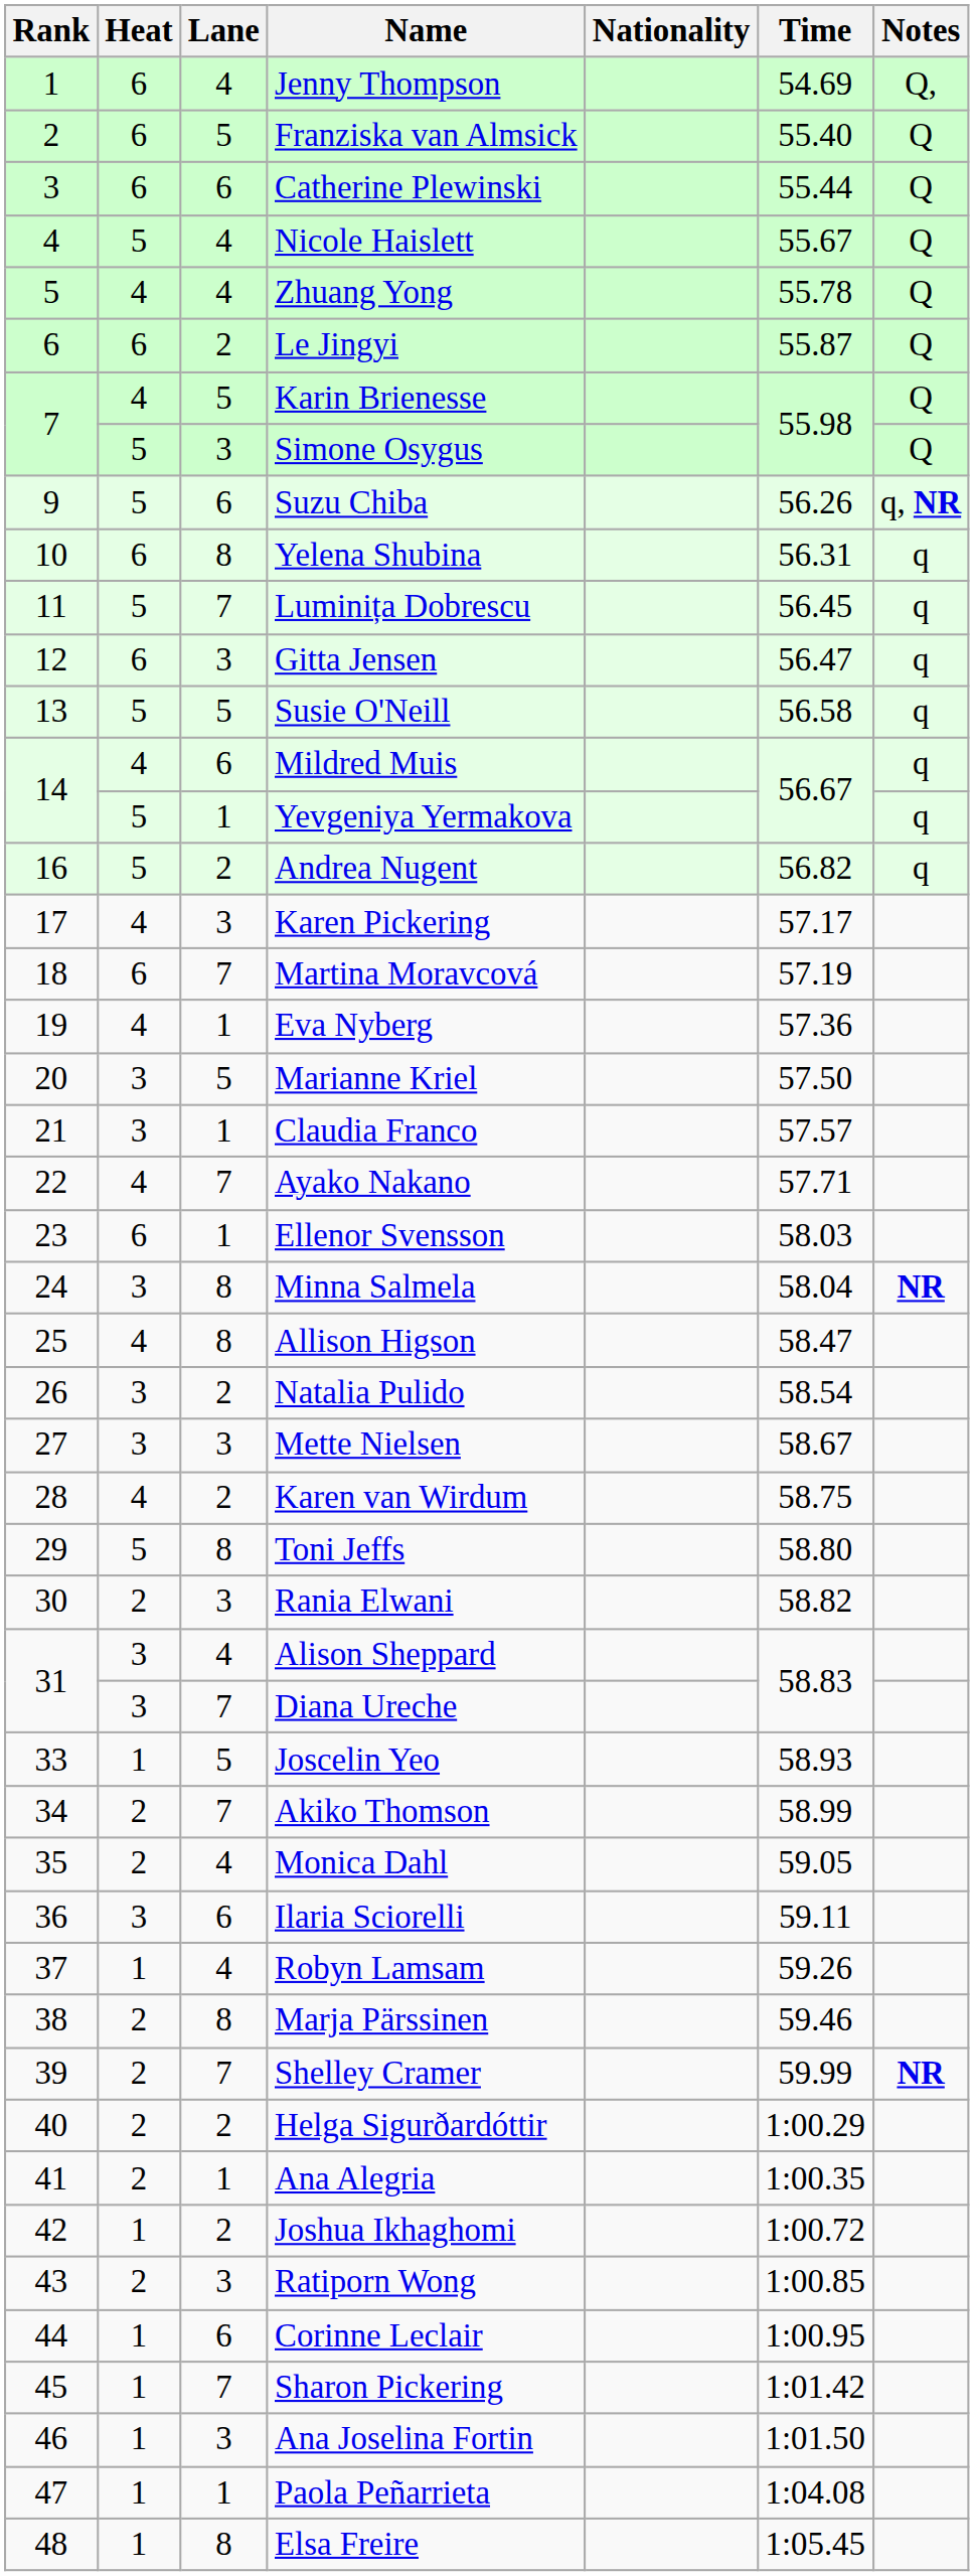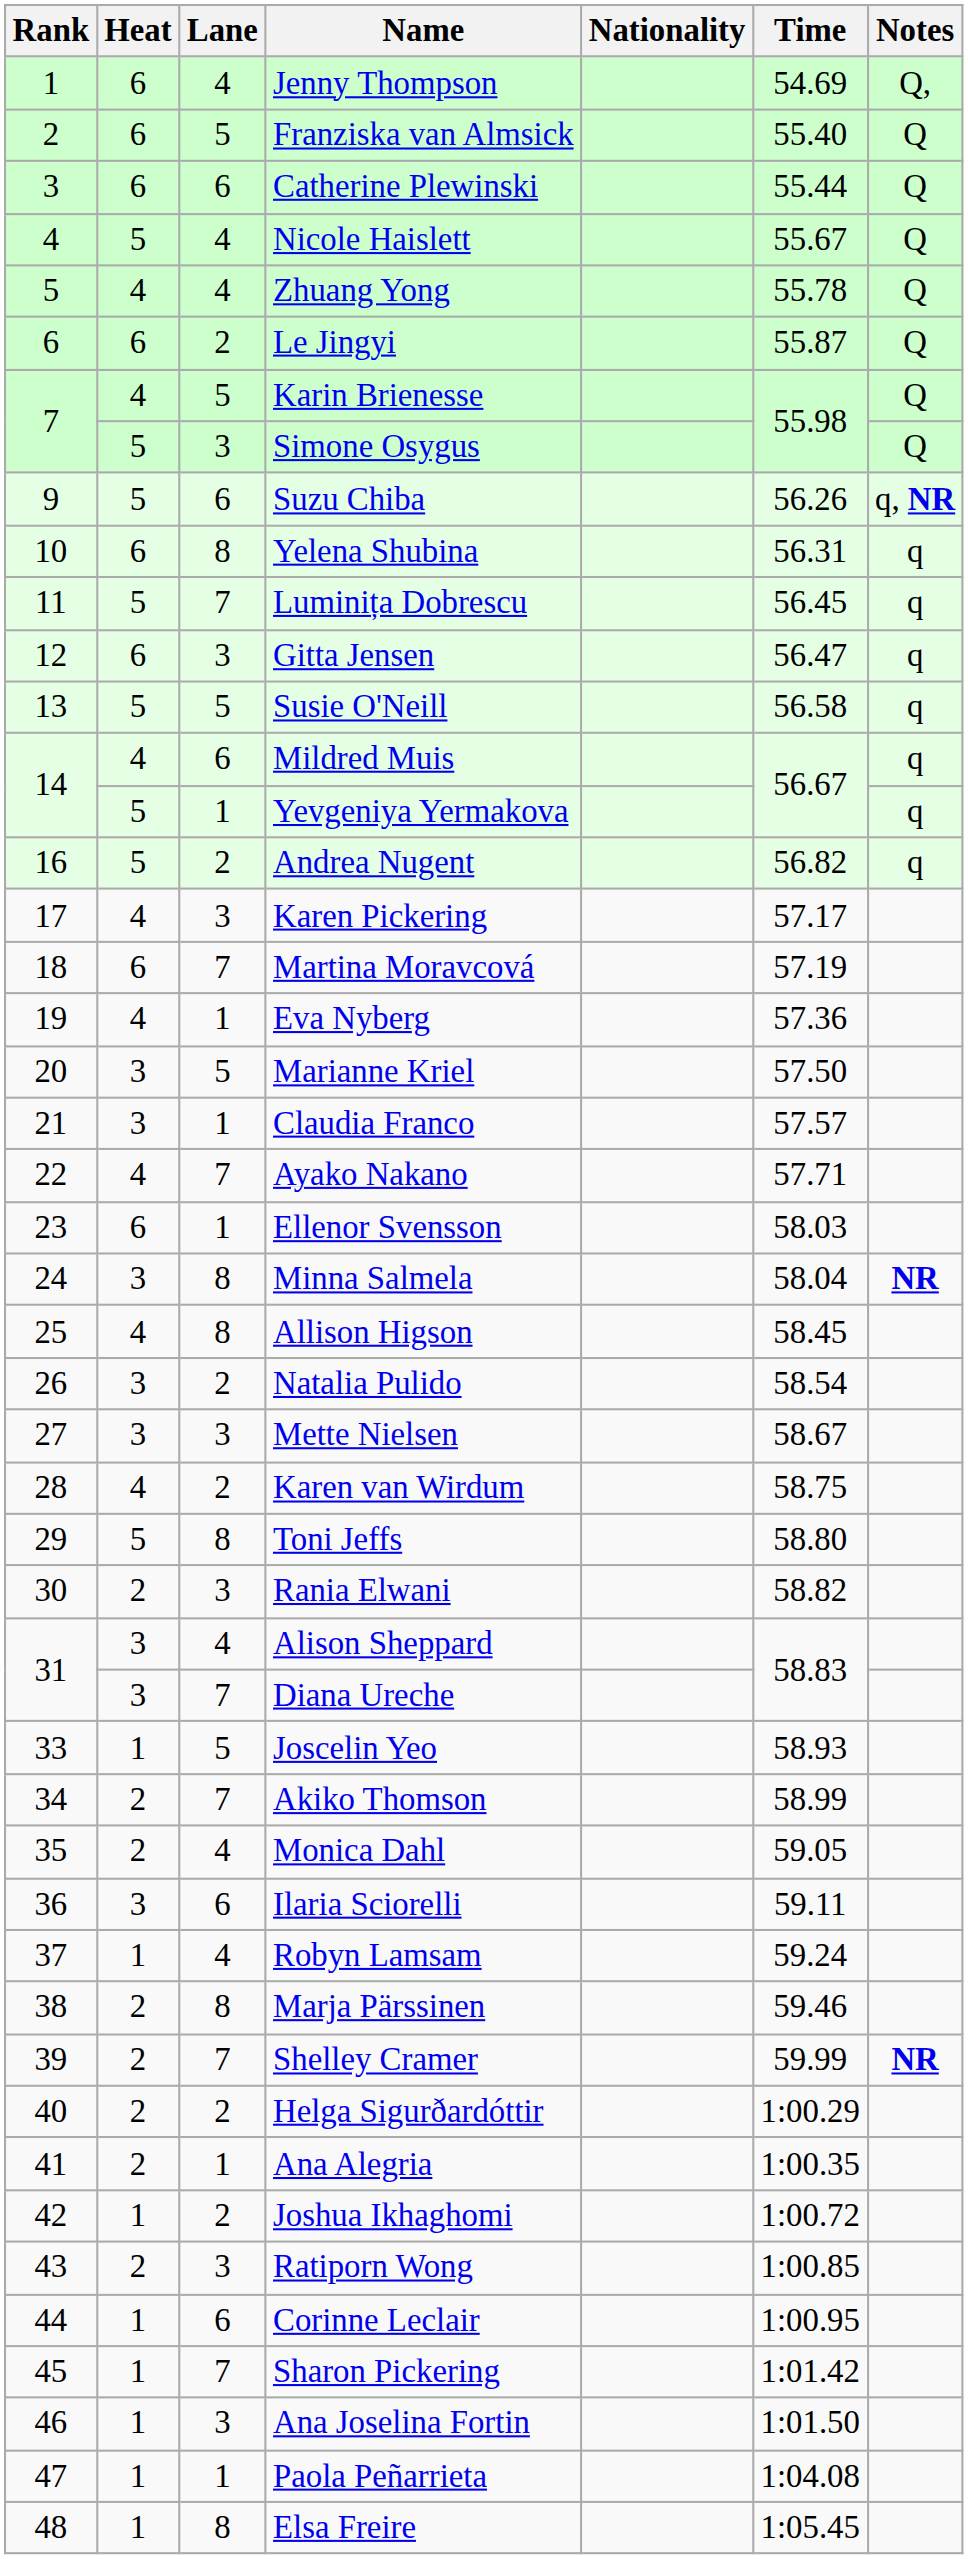Allison Higson | Time: 58.47 -> 58.45
Robyn Lamsam | Time: 59.26 -> 59.24
